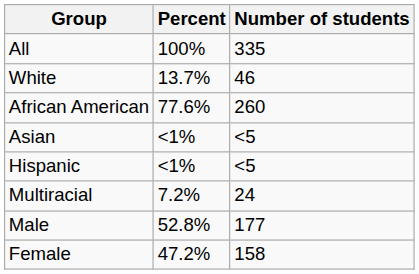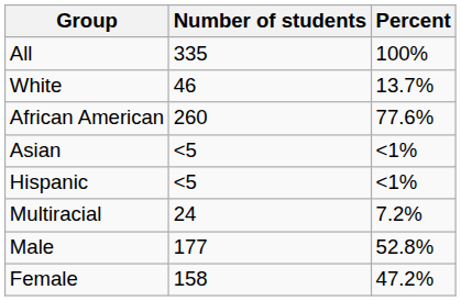columns swapped: Number of students <-> Percent
